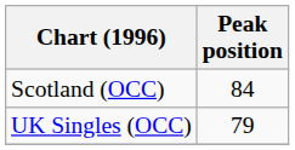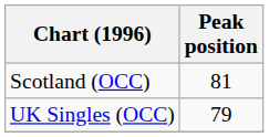Scotland (OCC) | Peak position: 84 -> 81
